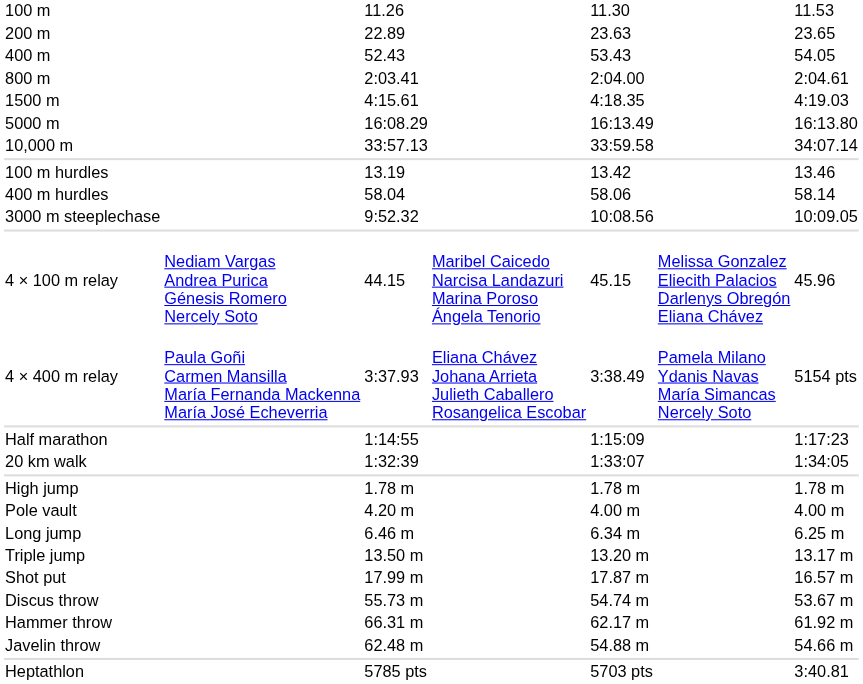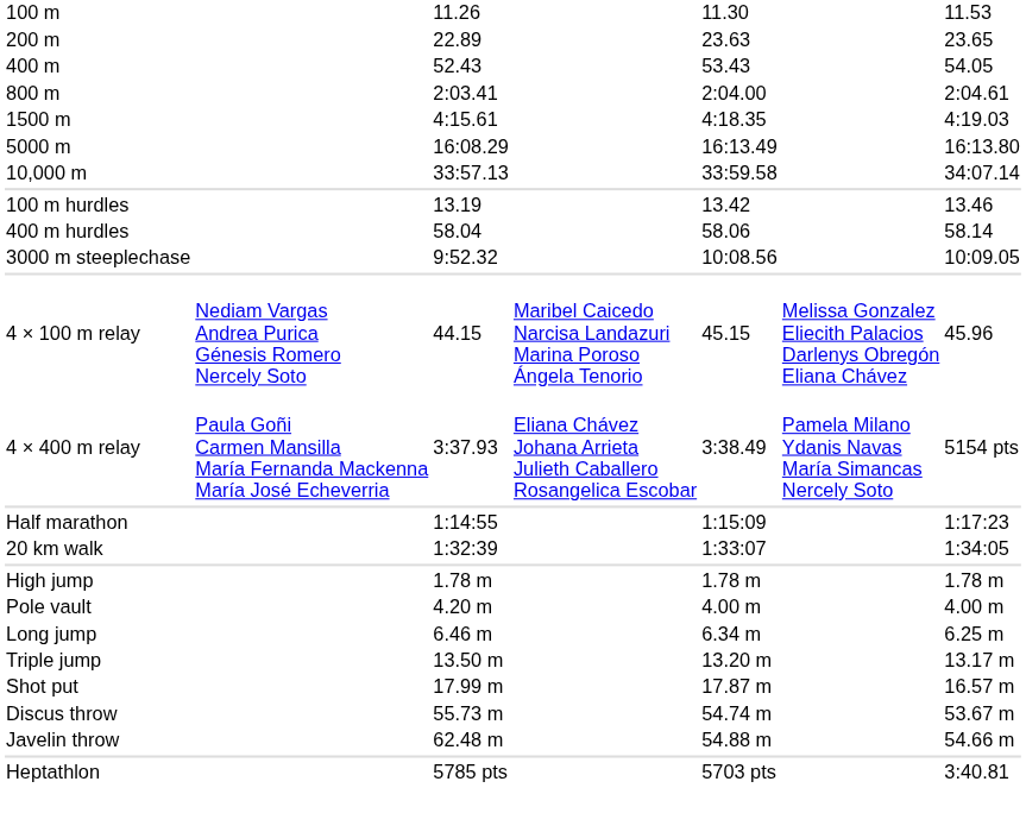- row: Hammer throw | 66.31 m | 62.17 m | 61.92 m
